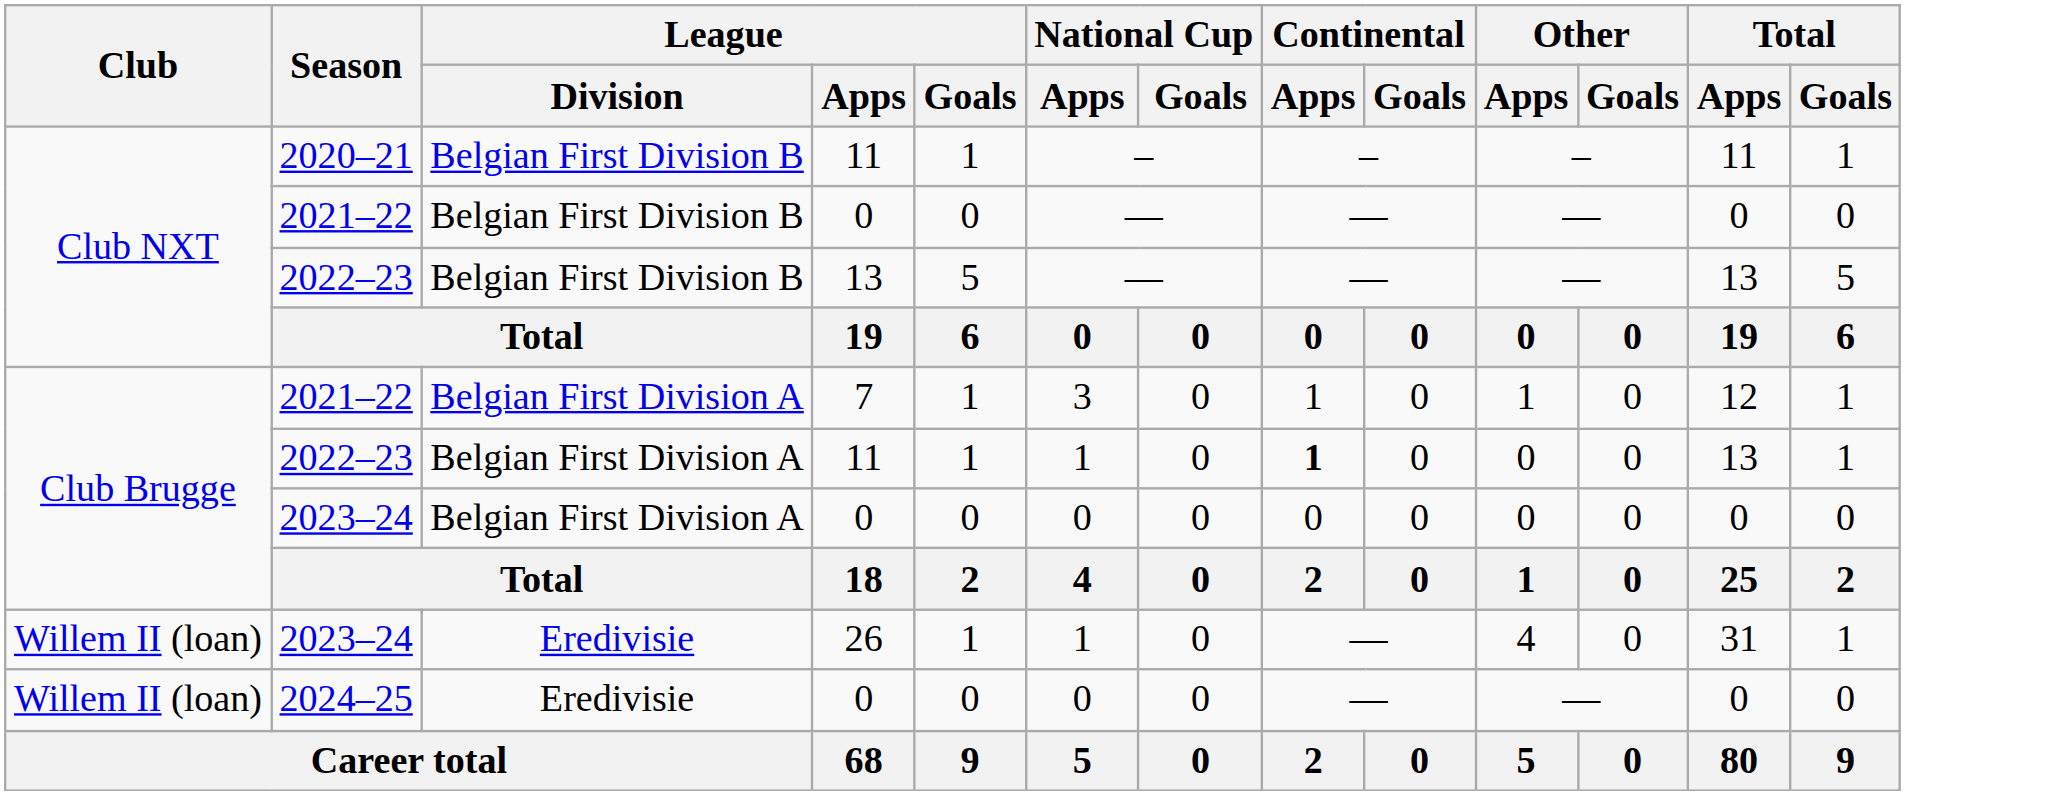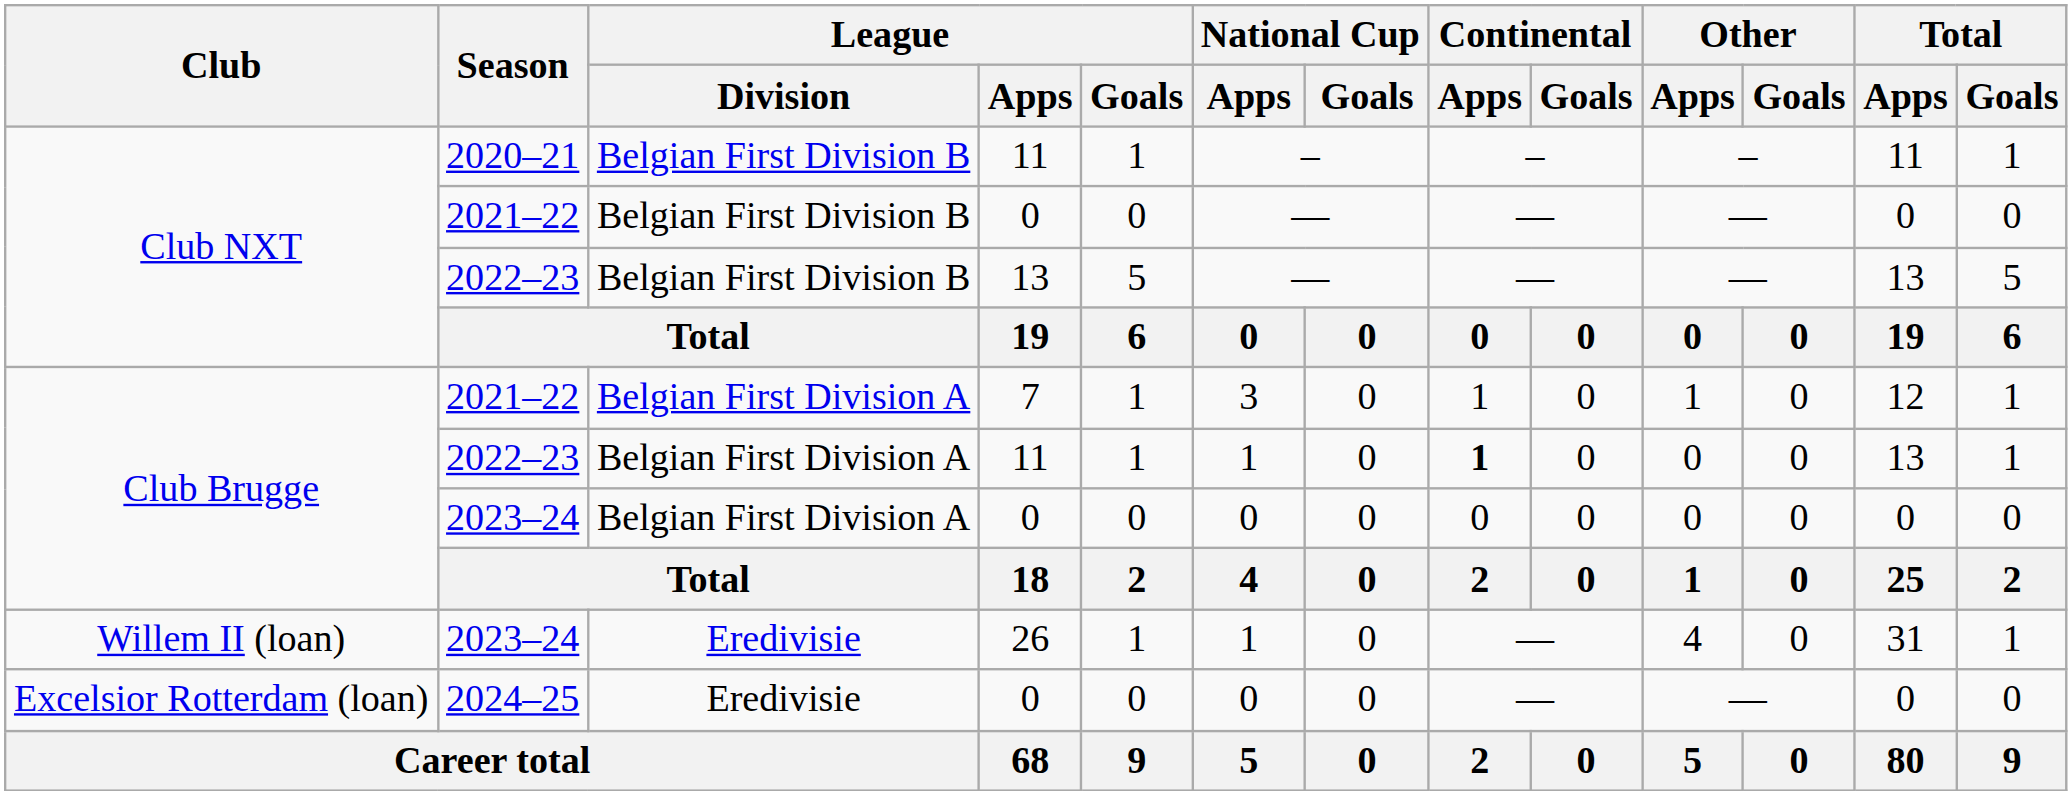2024–25 | Club: Willem II (loan) -> Excelsior Rotterdam (loan)
